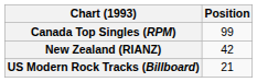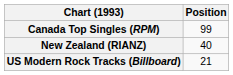New Zealand (RIANZ) | Position: 42 -> 40
